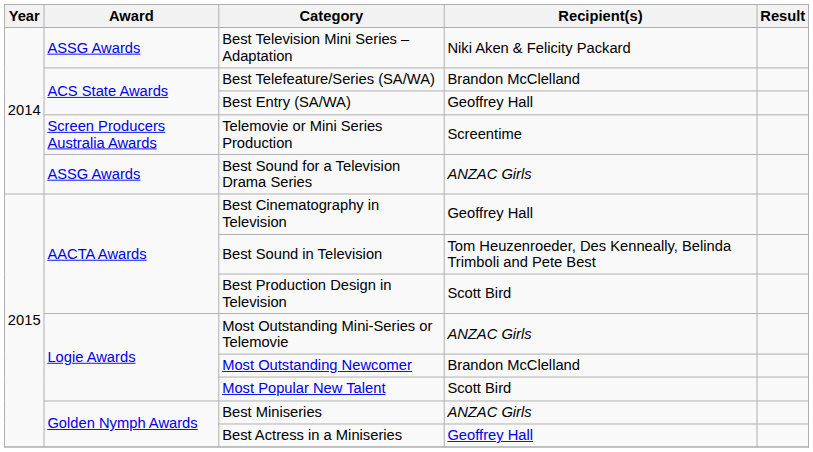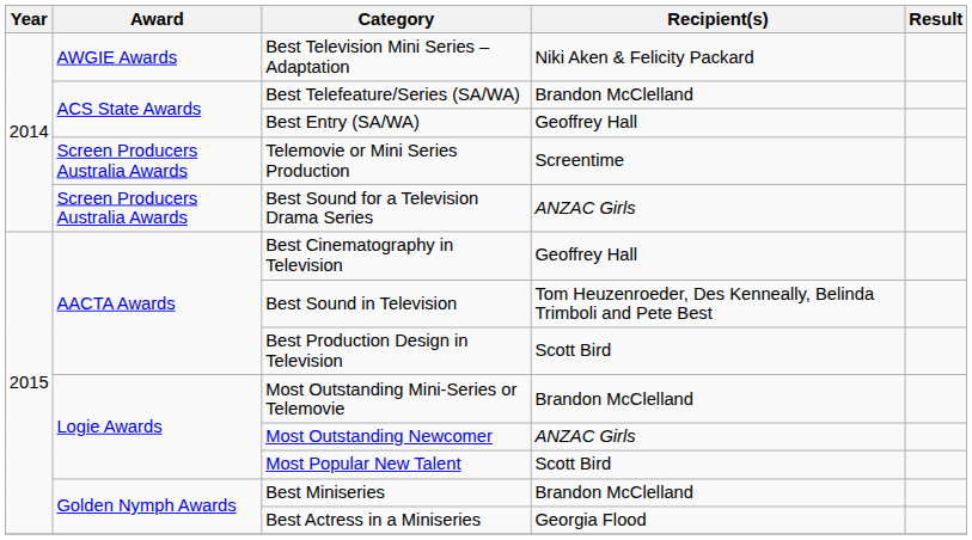Best Television Mini Series – Adaptation | Award: ASSG Awards -> AWGIE Awards
Best Sound for a Television Drama Series | Award: ASSG Awards -> Screen Producers Australia Awards
Most Outstanding Mini-Series or Telemovie | Recipient(s): ANZAC Girls -> Brandon McClelland
Most Outstanding Newcomer | Recipient(s): Brandon McClelland -> ANZAC Girls
Best Miniseries | Recipient(s): ANZAC Girls -> Brandon McClelland
Best Actress in a Miniseries | Recipient(s): Geoffrey Hall -> Georgia Flood
